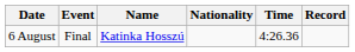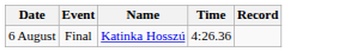- column: Nationality
